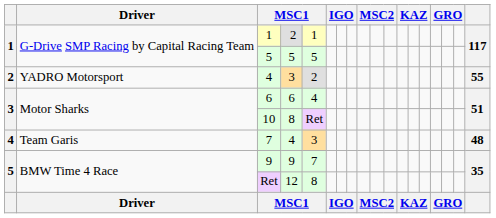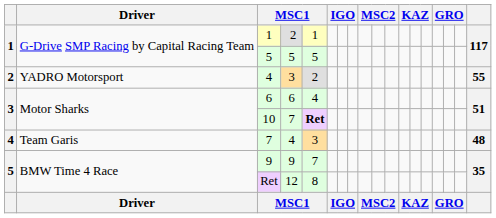10 | column 4: 8 -> 7
10 | column 5: normal -> bold
